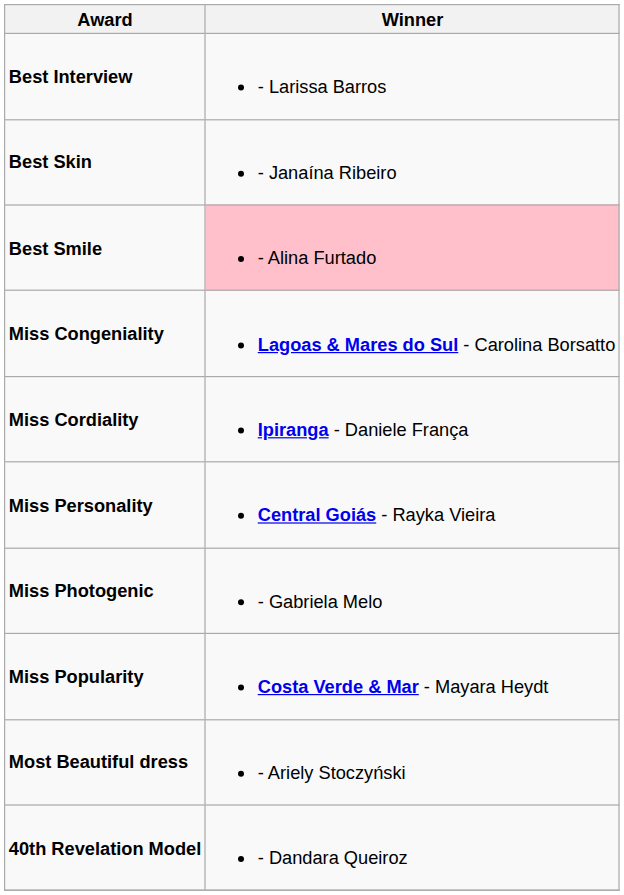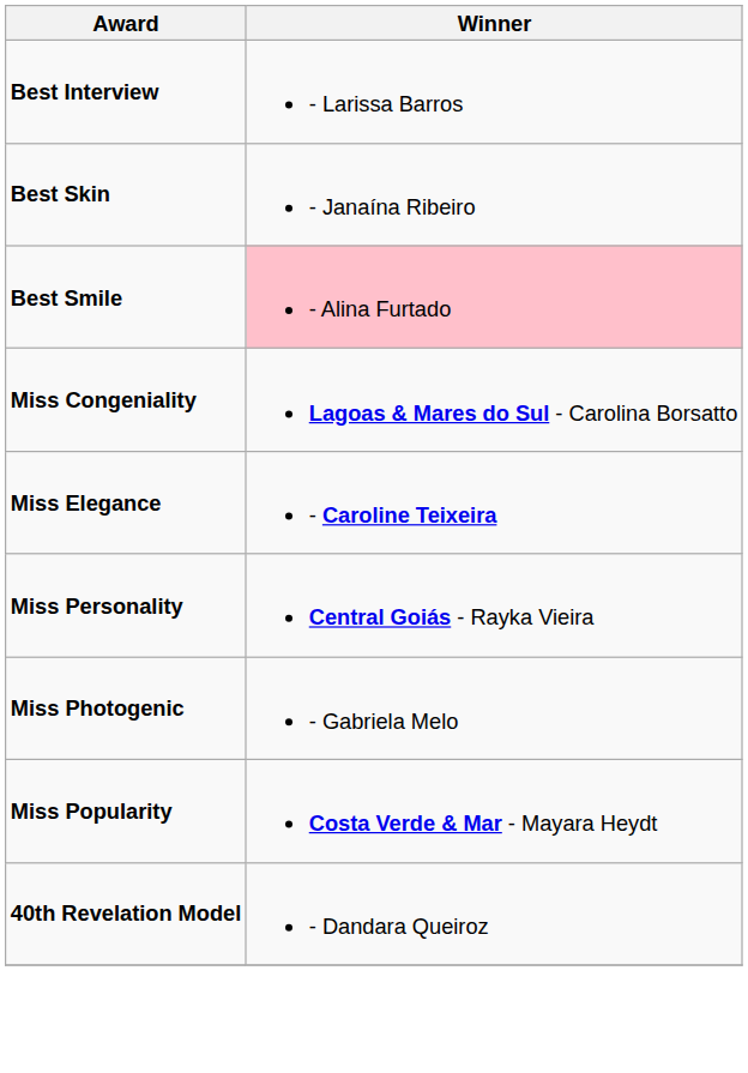- row: Miss Cordiality | Ipiranga - Daniele França
+ row: Miss Elegance | - Caroline Teixeira
- row: Most Beautiful dress | - Ariely Stoczyński
